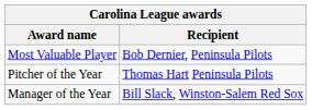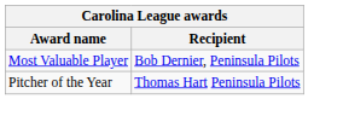- row: Manager of the Year | Bill Slack, Winston-Salem Red Sox
